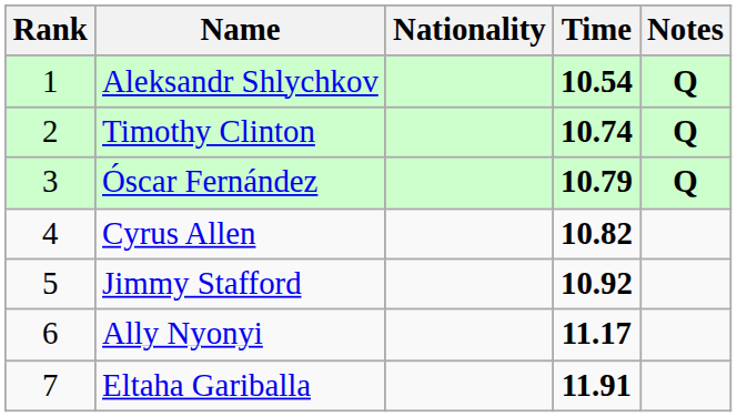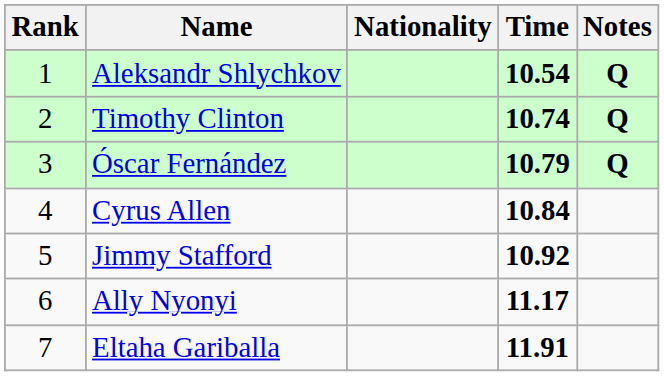Cyrus Allen | Time: 10.82 -> 10.84
